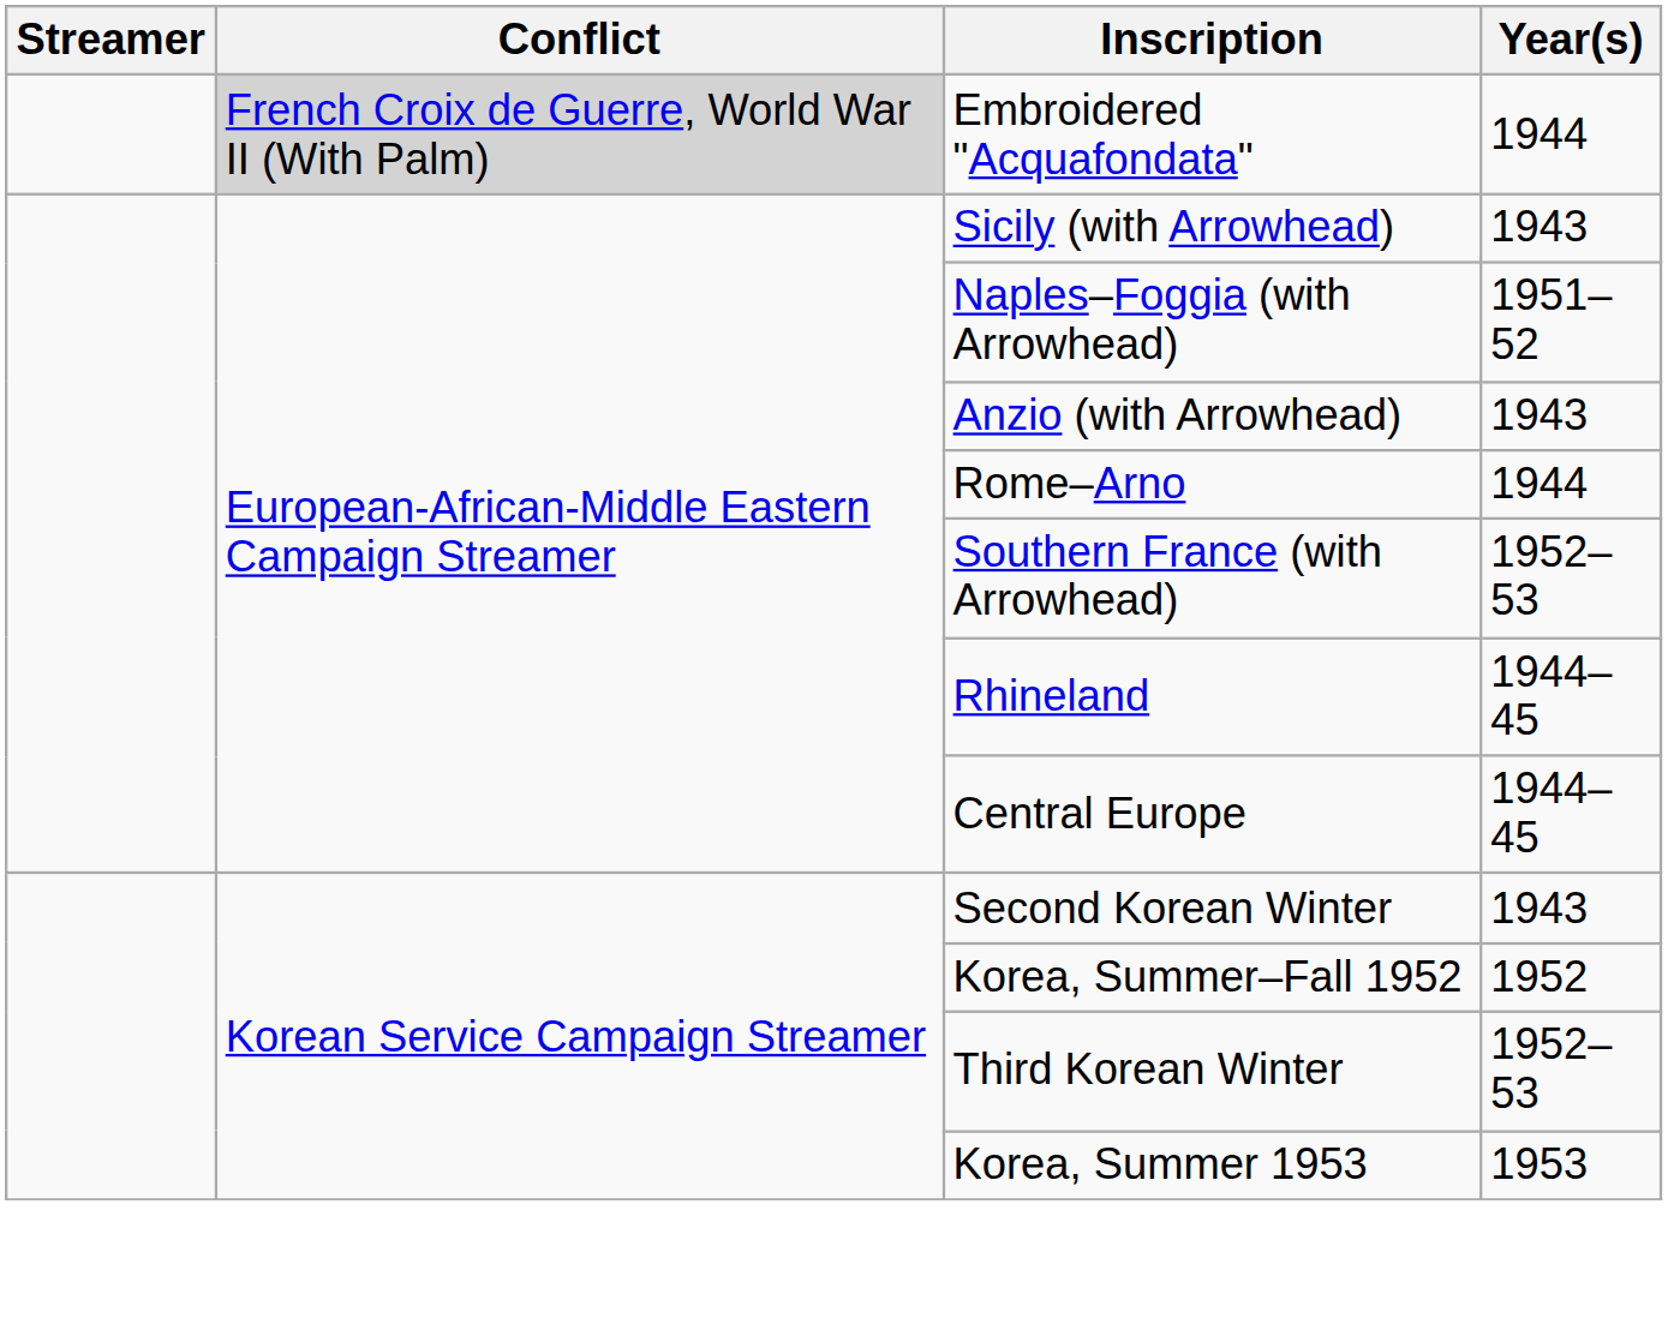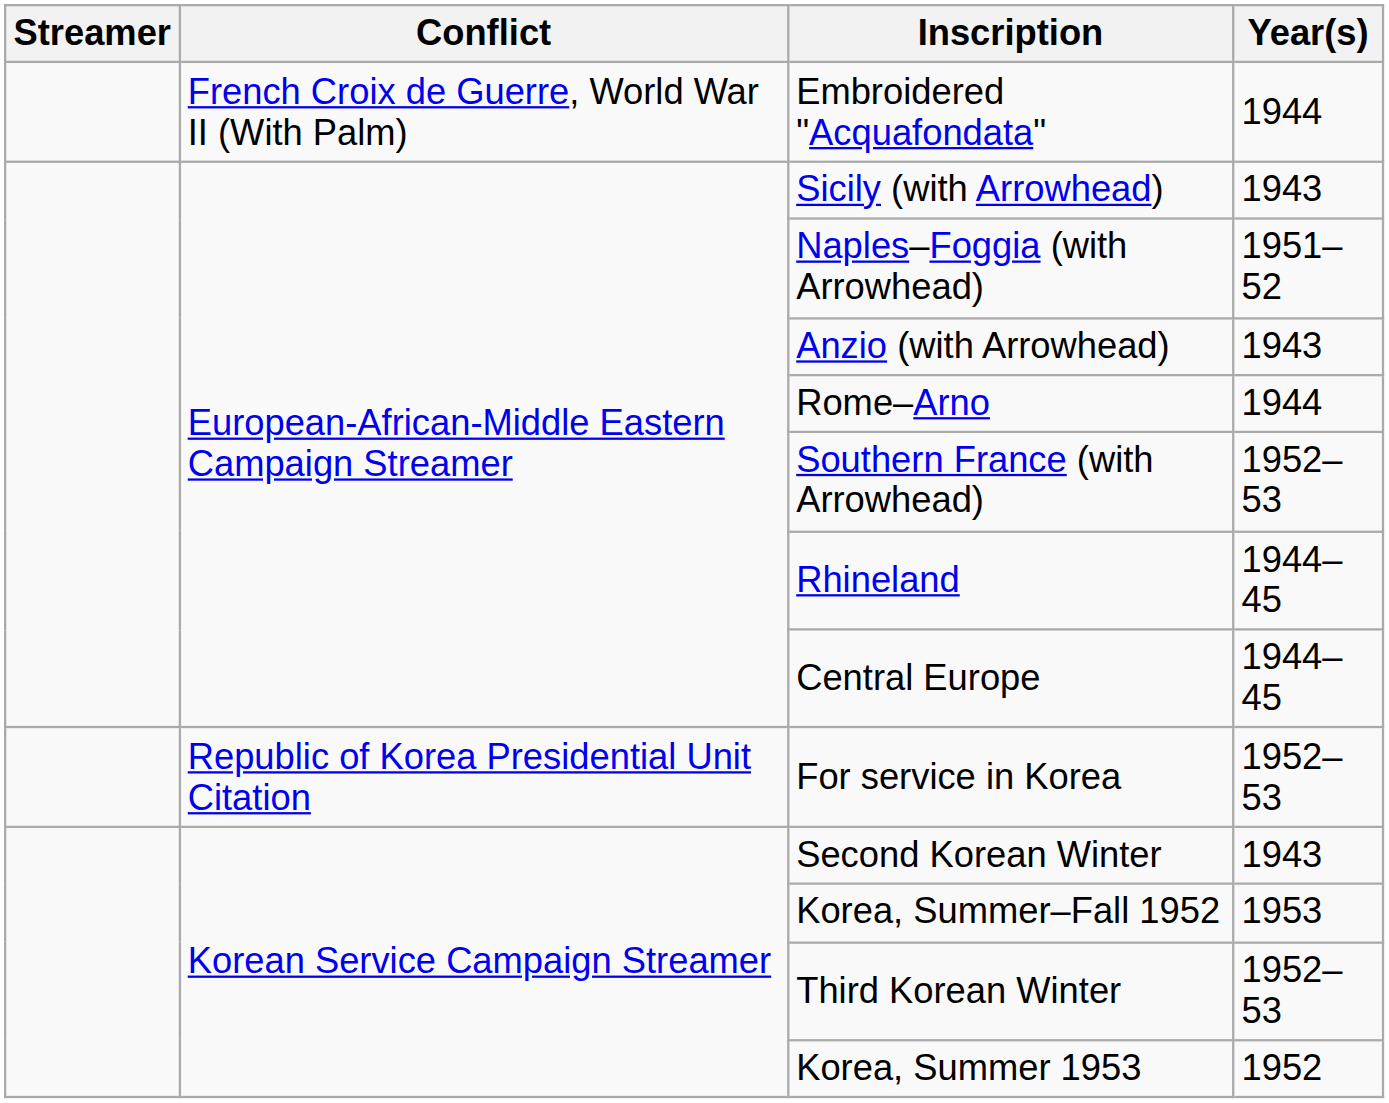Embroidered "Acquafondata" | Conflict: lightgrey background -> no background
+ row: Republic of Korea Presidential Unit Citation | For service in Korea | 1952–53
Korea, Summer–Fall 1952 | Year(s): 1952 -> 1953
Korea, Summer 1953 | Year(s): 1953 -> 1952
